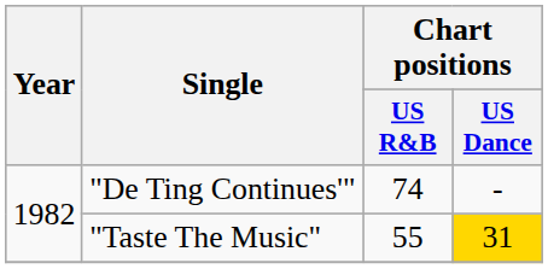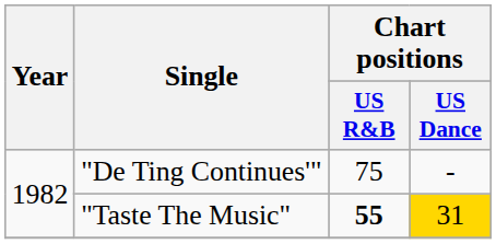"De Ting Continues'" | Chart positions / US R&B: 74 -> 75
"Taste The Music" | Chart positions / US R&B: normal -> bold
